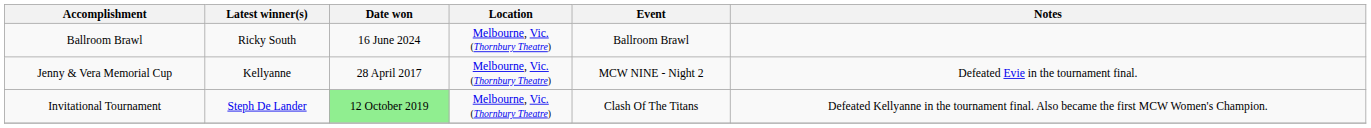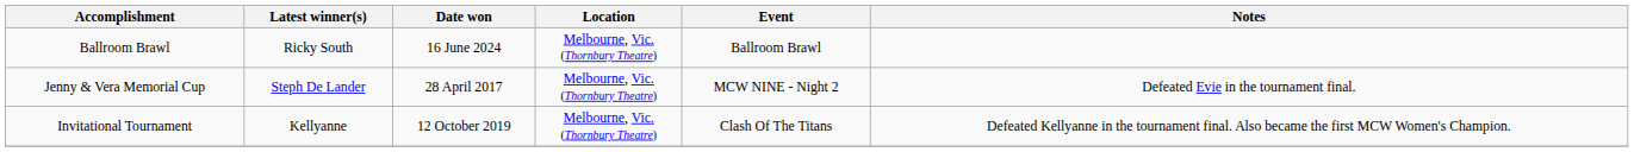Jenny & Vera Memorial Cup | Latest winner(s): Kellyanne -> Steph De Lander
Invitational Tournament | Latest winner(s): Steph De Lander -> Kellyanne
Invitational Tournament | Date won: lightgreen background -> no background
